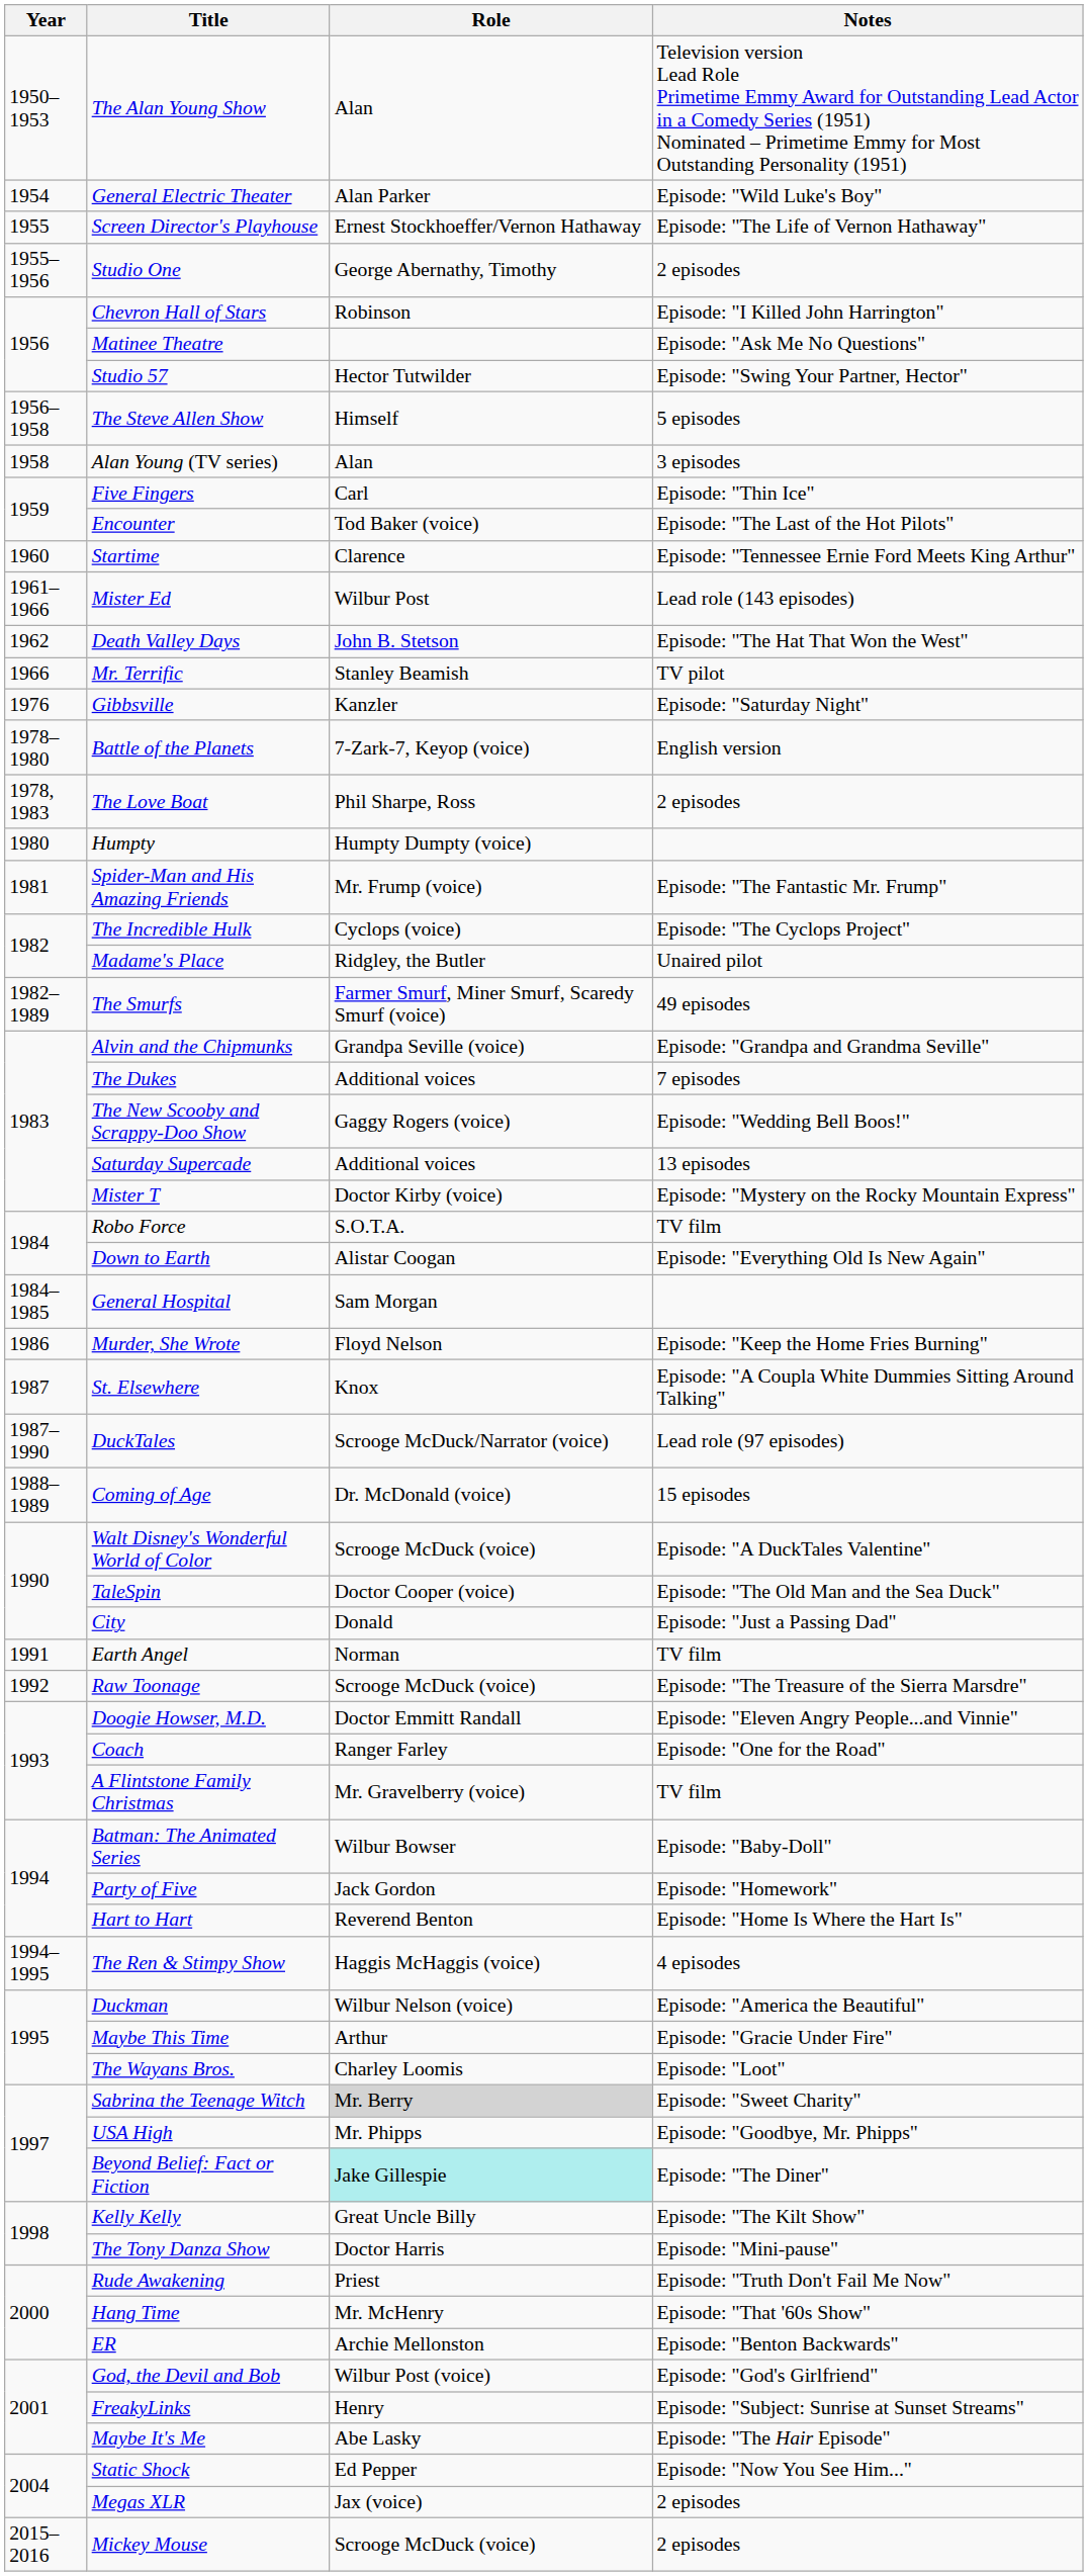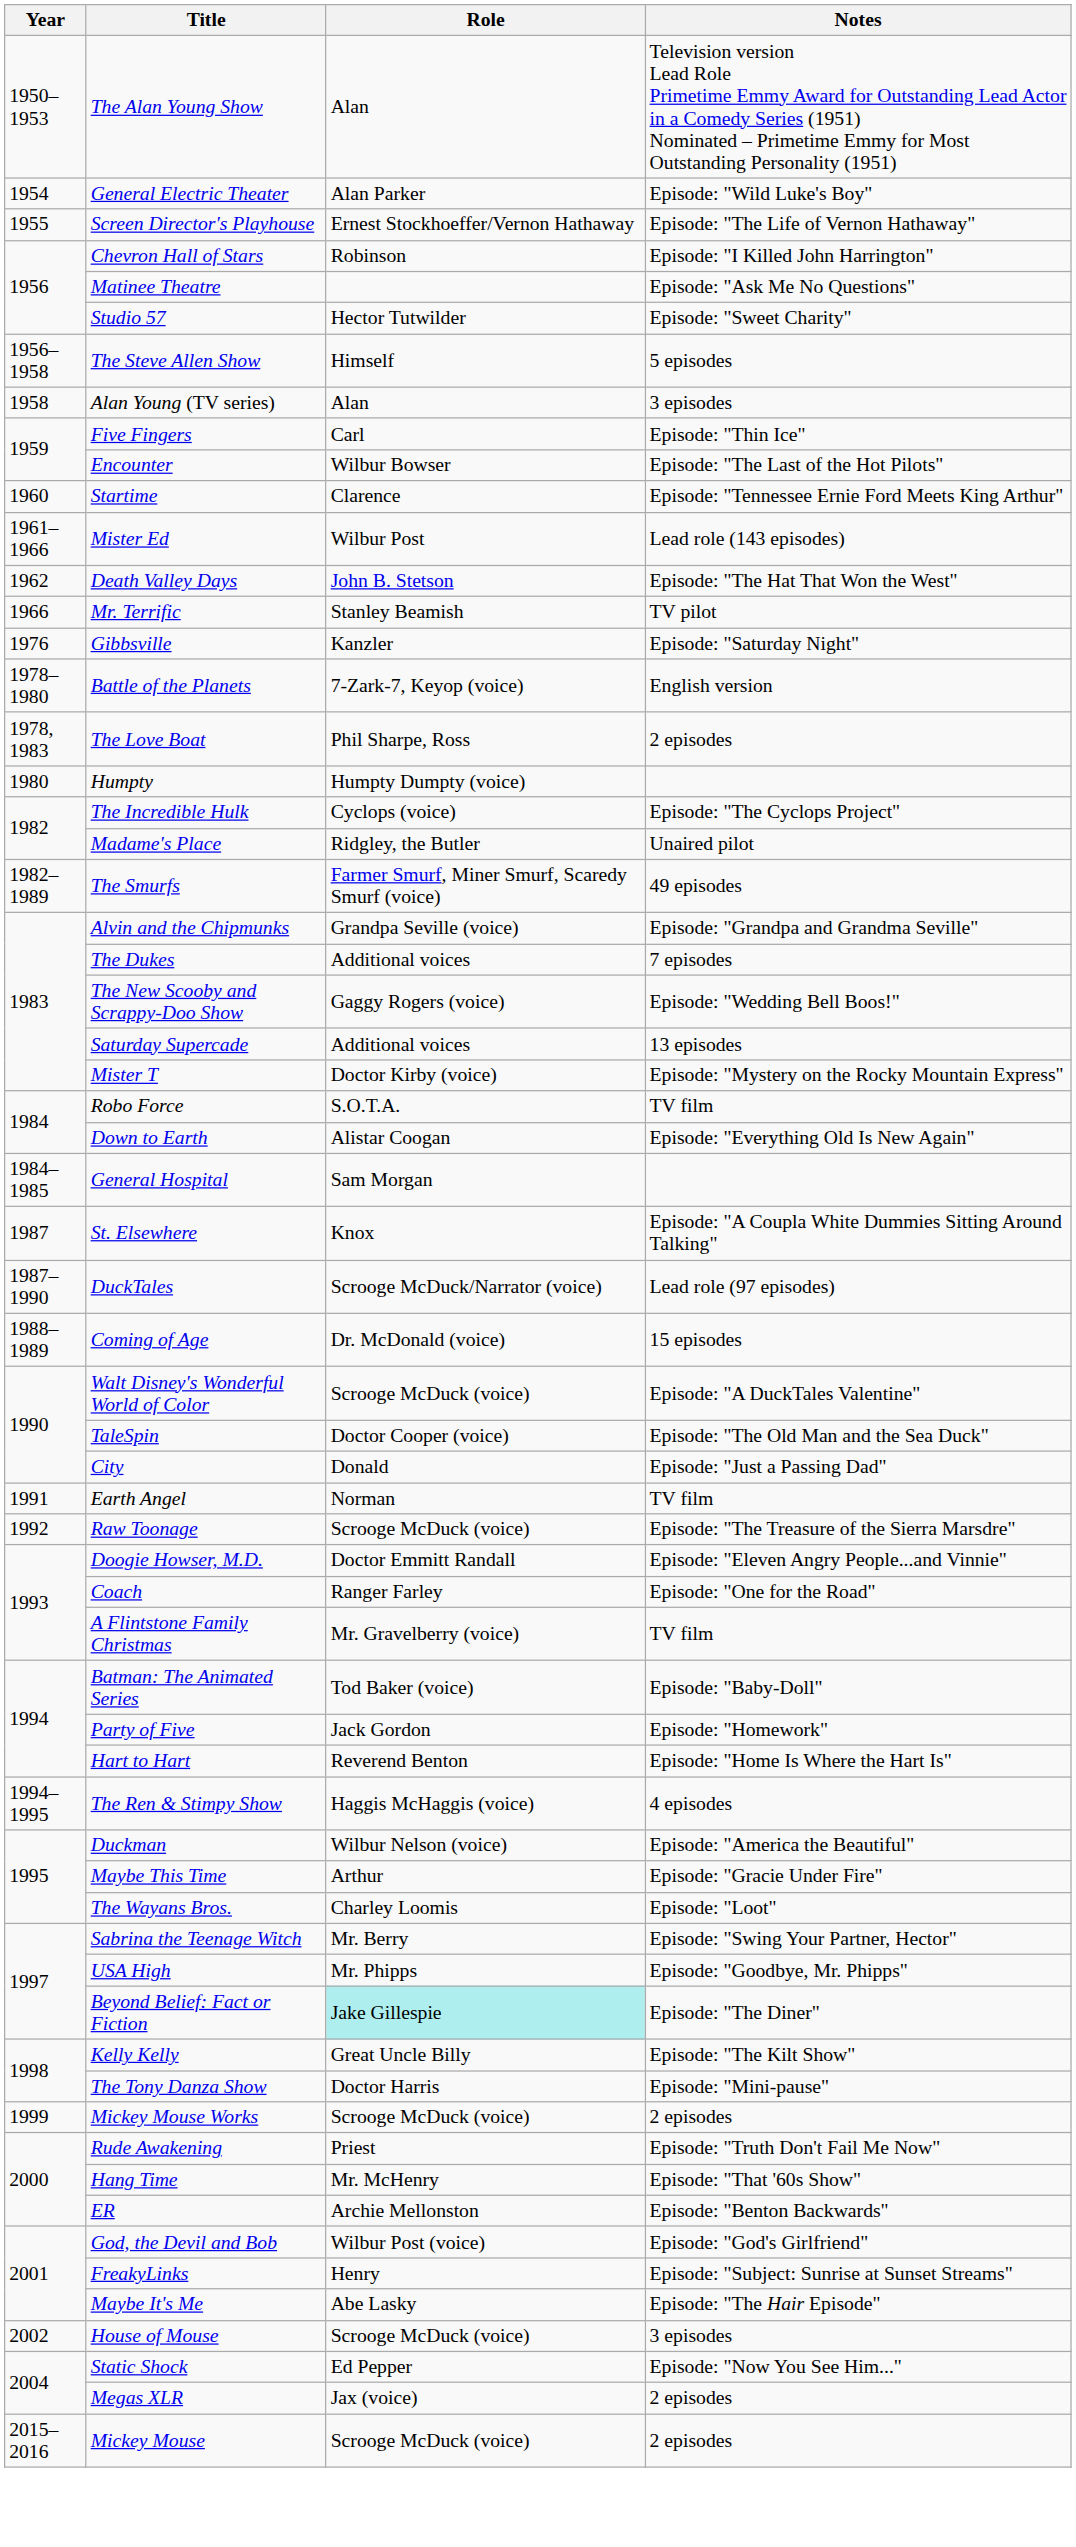- row: 1955–1956 | Studio One | George Abernathy, Timothy | 2 episodes
Studio 57 | Notes: Episode: "Swing Your Partner, Hector" -> Episode: "Sweet Charity"
Encounter | Role: Tod Baker (voice) -> Wilbur Bowser
- row: 1981 | Spider-Man and His Amazing Friends | Mr. Frump (voice) | Episode: "The Fantastic Mr. Frump"
- row: 1986 | Murder, She Wrote | Floyd Nelson | Episode: "Keep the Home Fries Burning"
Batman: The Animated Series | Role: Wilbur Bowser -> Tod Baker (voice)
Sabrina the Teenage Witch | Role: lightgrey background -> no background
Sabrina the Teenage Witch | Notes: Episode: "Sweet Charity" -> Episode: "Swing Your Partner, Hector"
+ row: 1999 | Mickey Mouse Works | Scrooge McDuck (voice) | 2 episodes
+ row: 2002 | House of Mouse | Scrooge McDuck (voice) | 3 episodes
